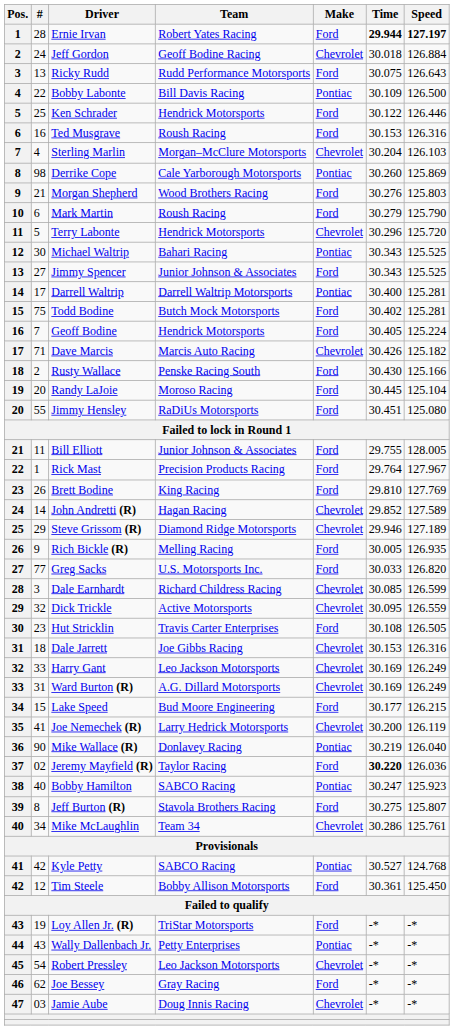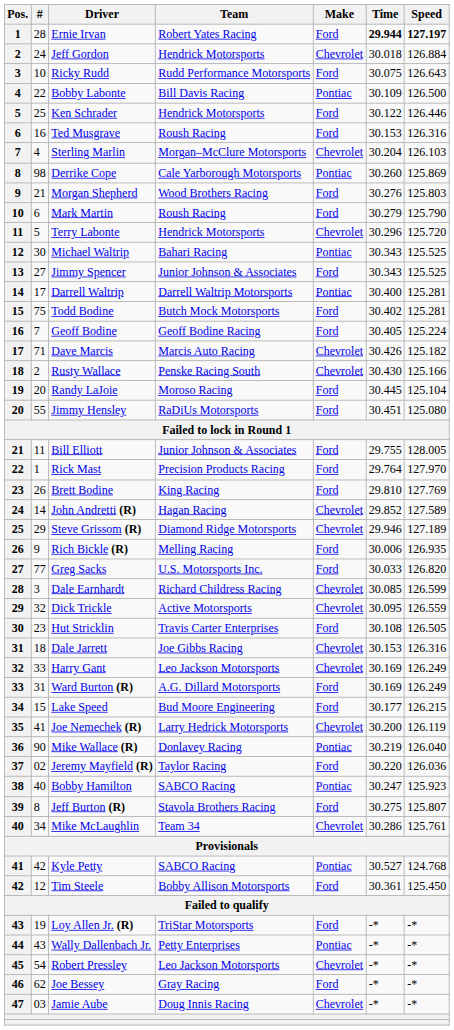Jeff Gordon | Team: Geoff Bodine Racing -> Hendrick Motorsports
Ricky Rudd | #: 13 -> 10
Geoff Bodine | Team: Hendrick Motorsports -> Geoff Bodine Racing
Rusty Wallace | Make: Ford -> Chevrolet
Rick Mast | Speed: 127.967 -> 127.970
Rich Bickle (R) | Time: 30.005 -> 30.006
Ward Burton (R) | Make: Chevrolet -> Ford
Jeremy Mayfield (R) | Time: bold -> normal
